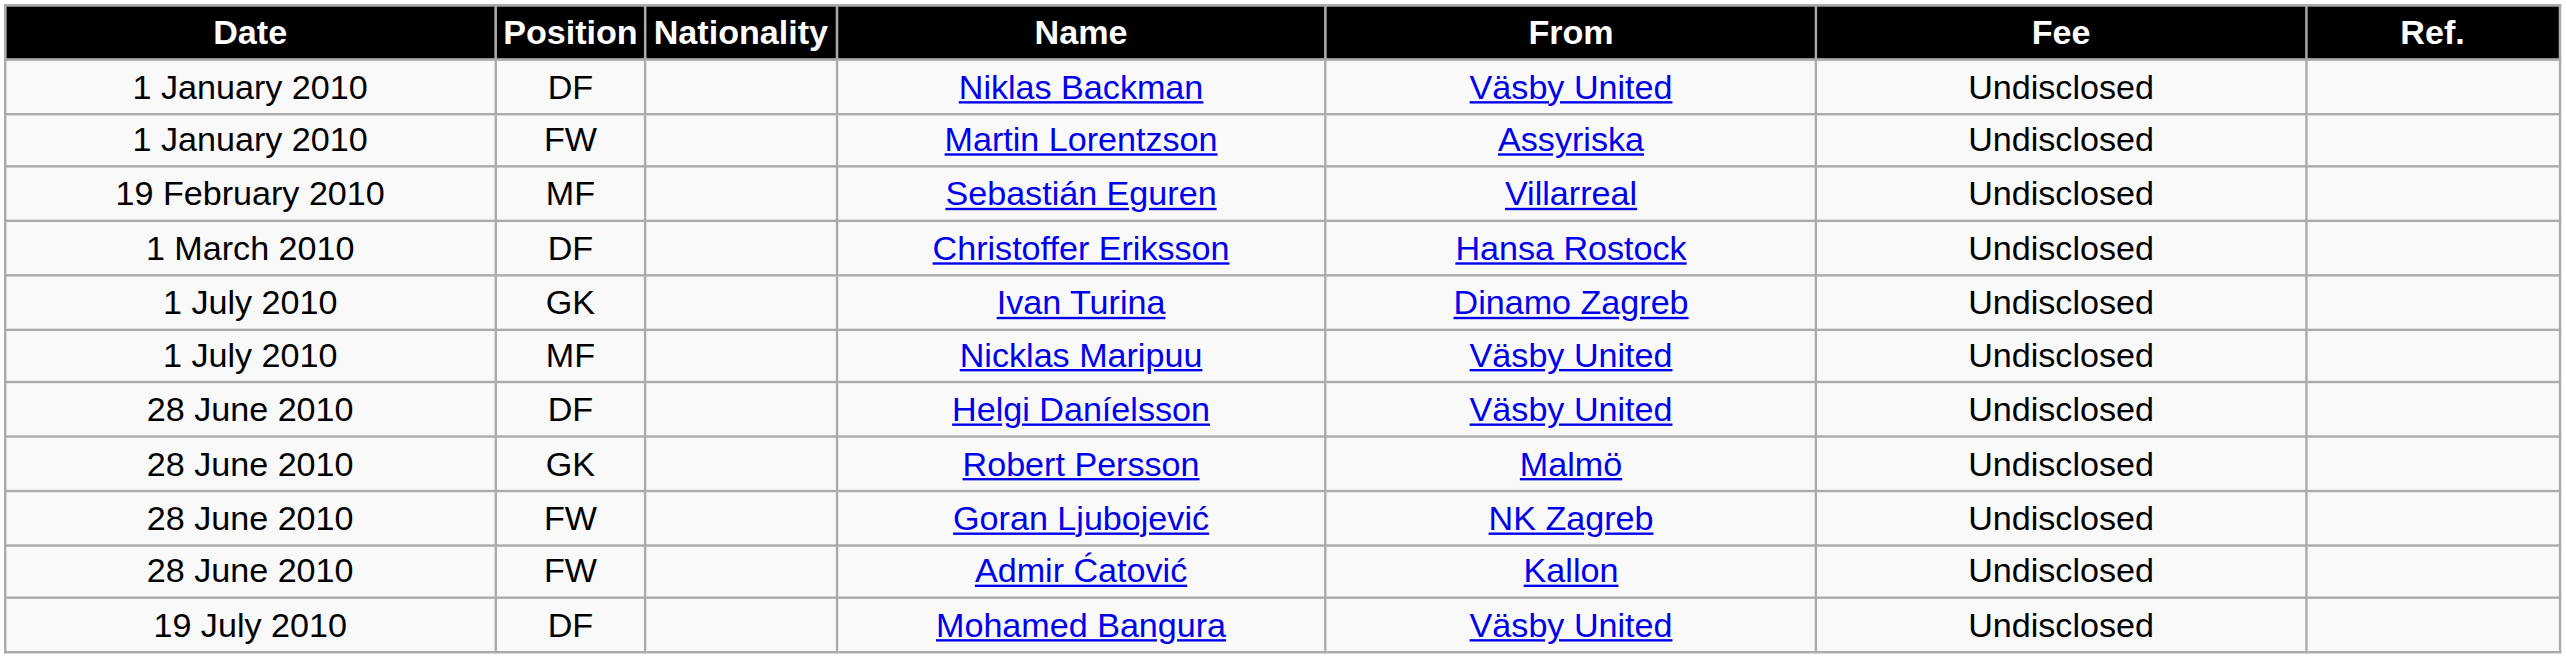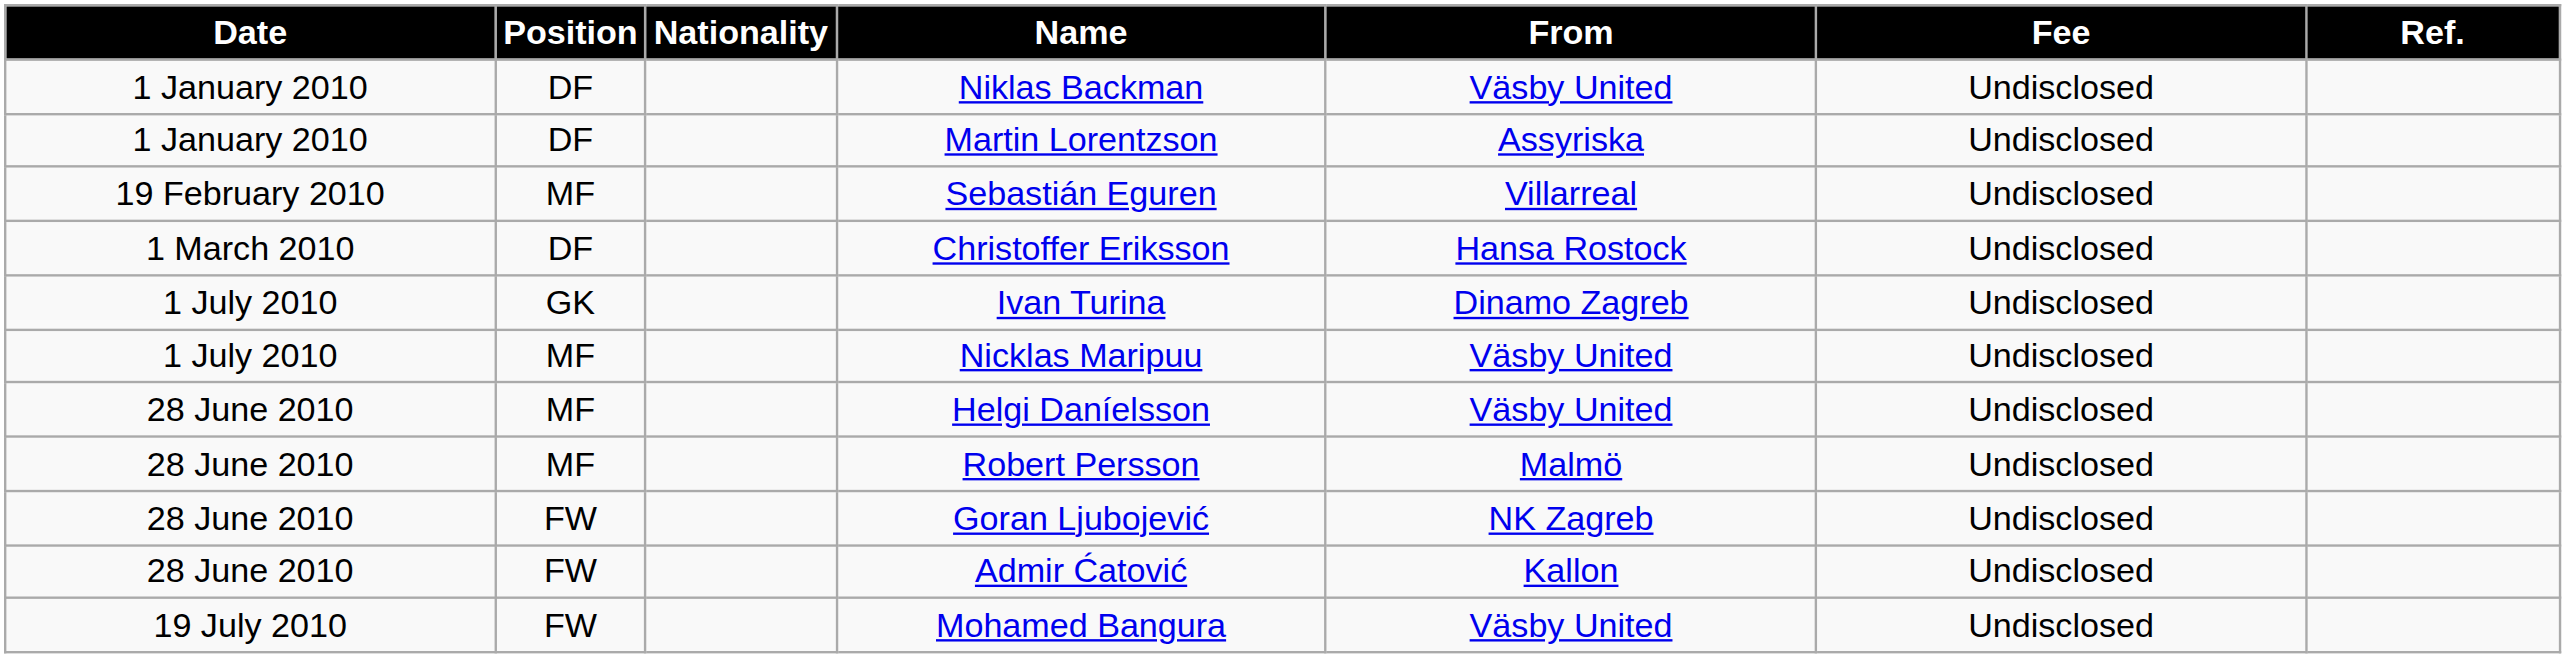Martin Lorentzson | Position: FW -> DF
Helgi Daníelsson | Position: DF -> MF
Robert Persson | Position: GK -> MF
Mohamed Bangura | Position: DF -> FW
